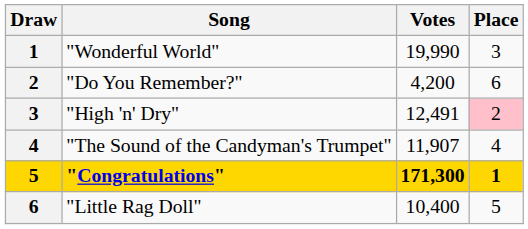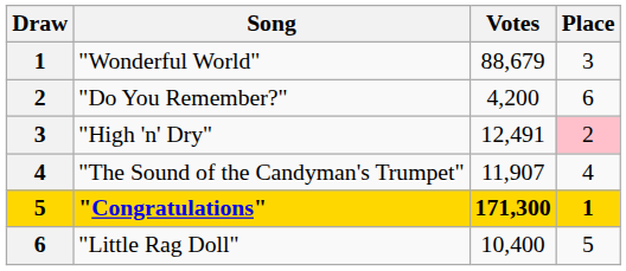"Wonderful World" | Votes: 19,990 -> 88,679
